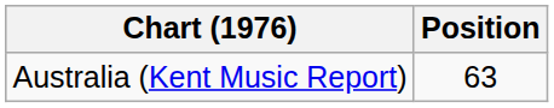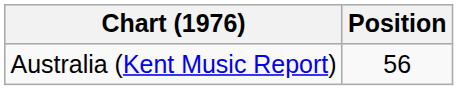Australia (Kent Music Report) | Position: 63 -> 56
